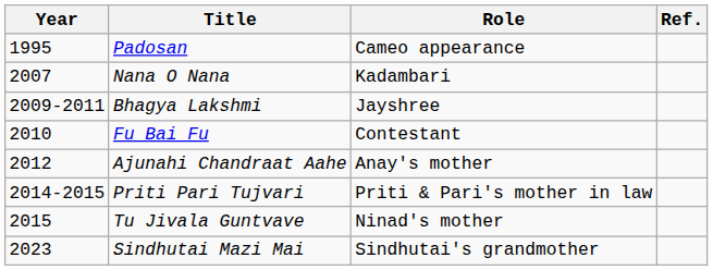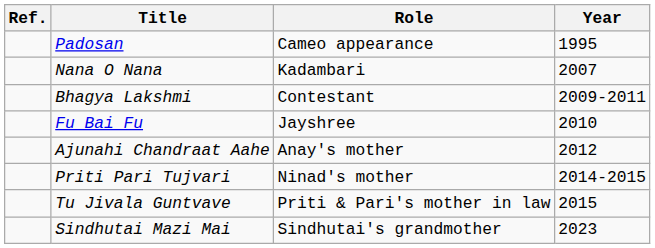columns swapped: Year <-> Ref.
Bhagya Lakshmi | Role: Jayshree -> Contestant
Fu Bai Fu | Role: Contestant -> Jayshree
Priti Pari Tujvari | Role: Priti & Pari's mother in law -> Ninad's mother
Tu Jivala Guntvave | Role: Ninad's mother -> Priti & Pari's mother in law
